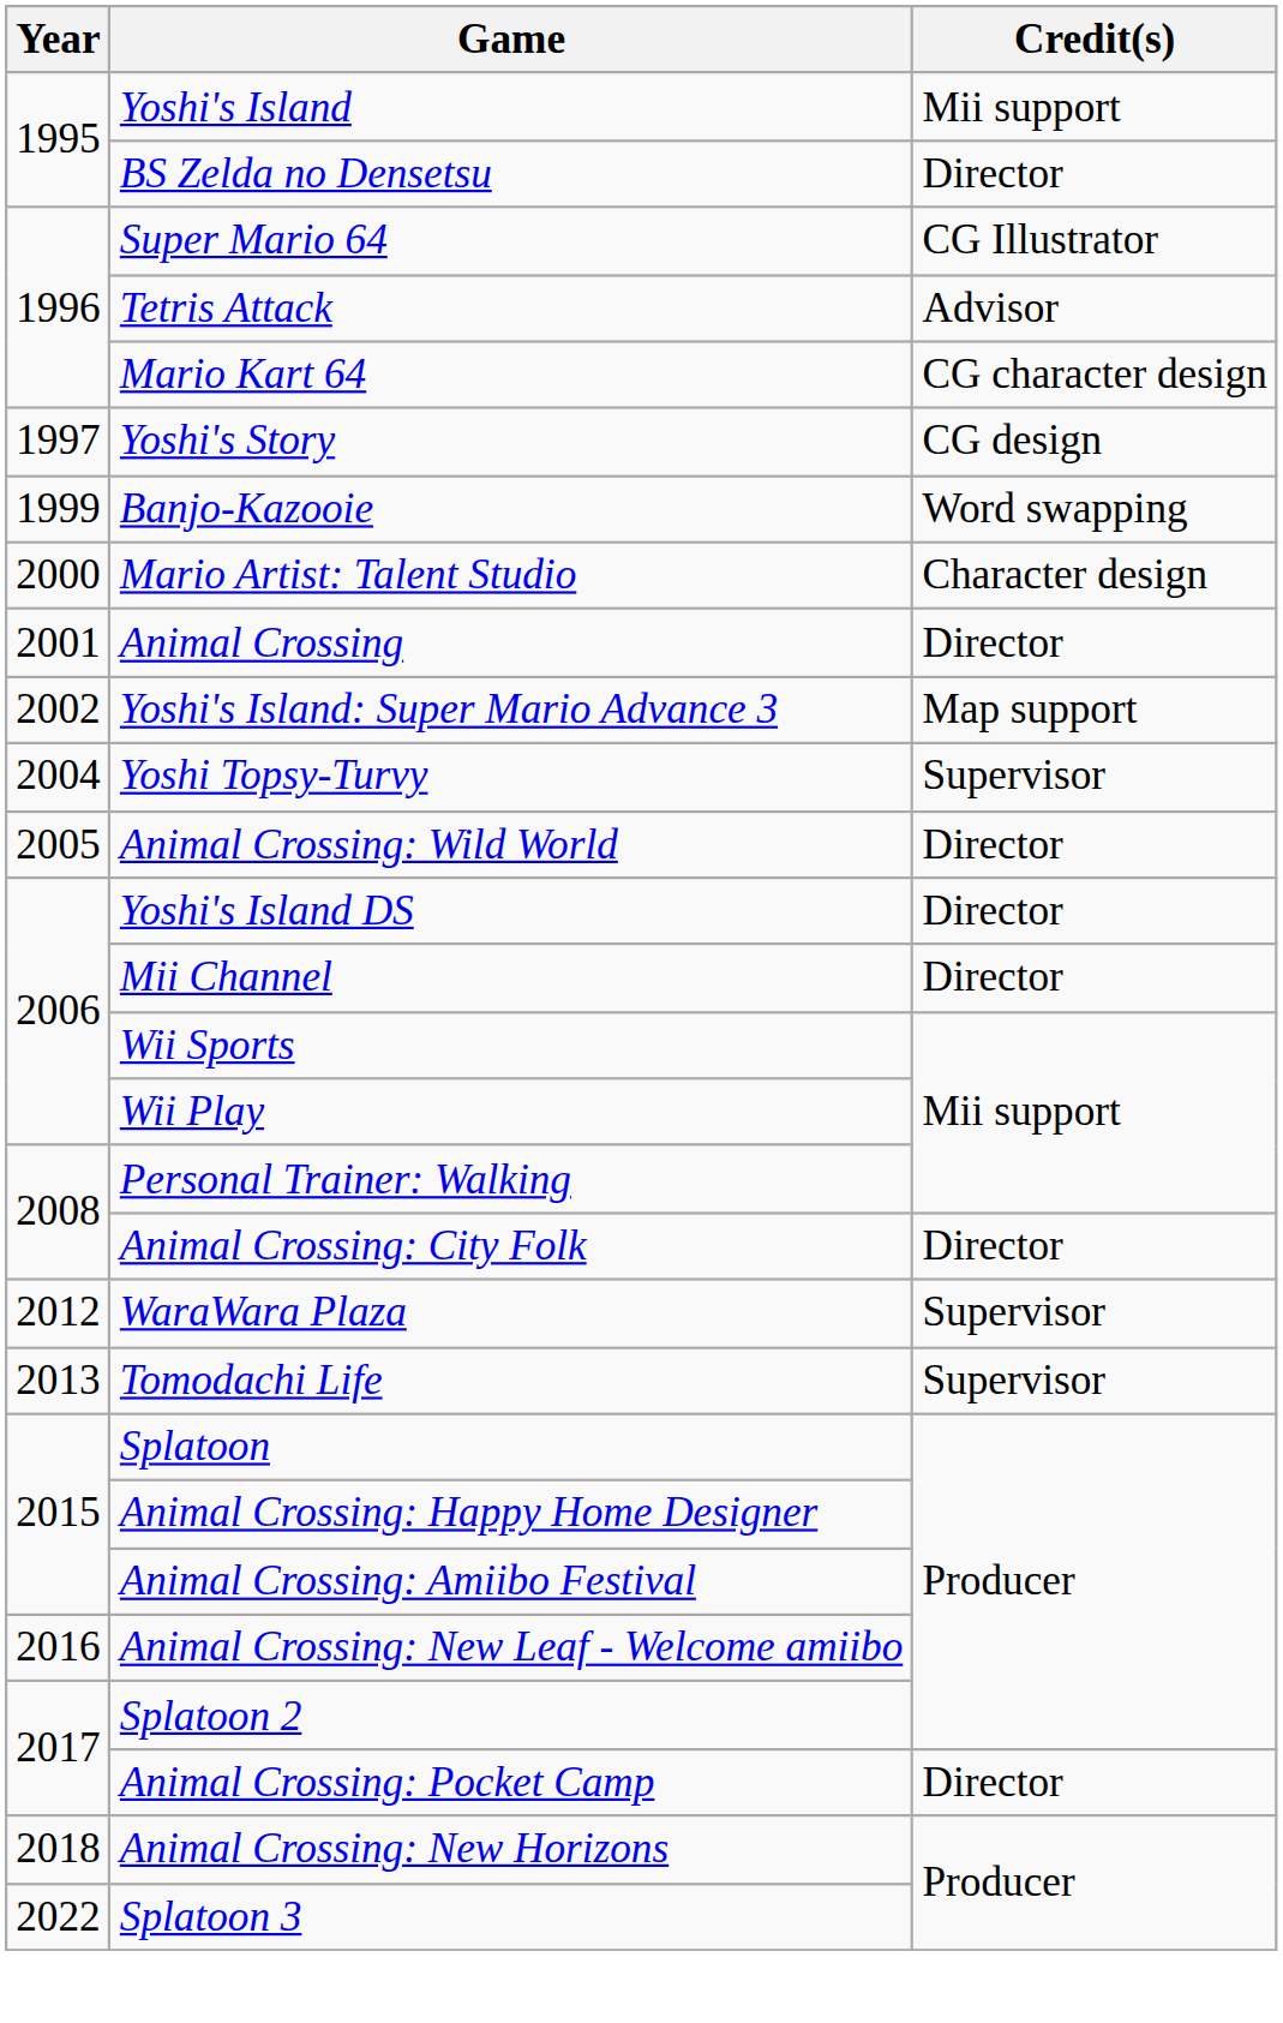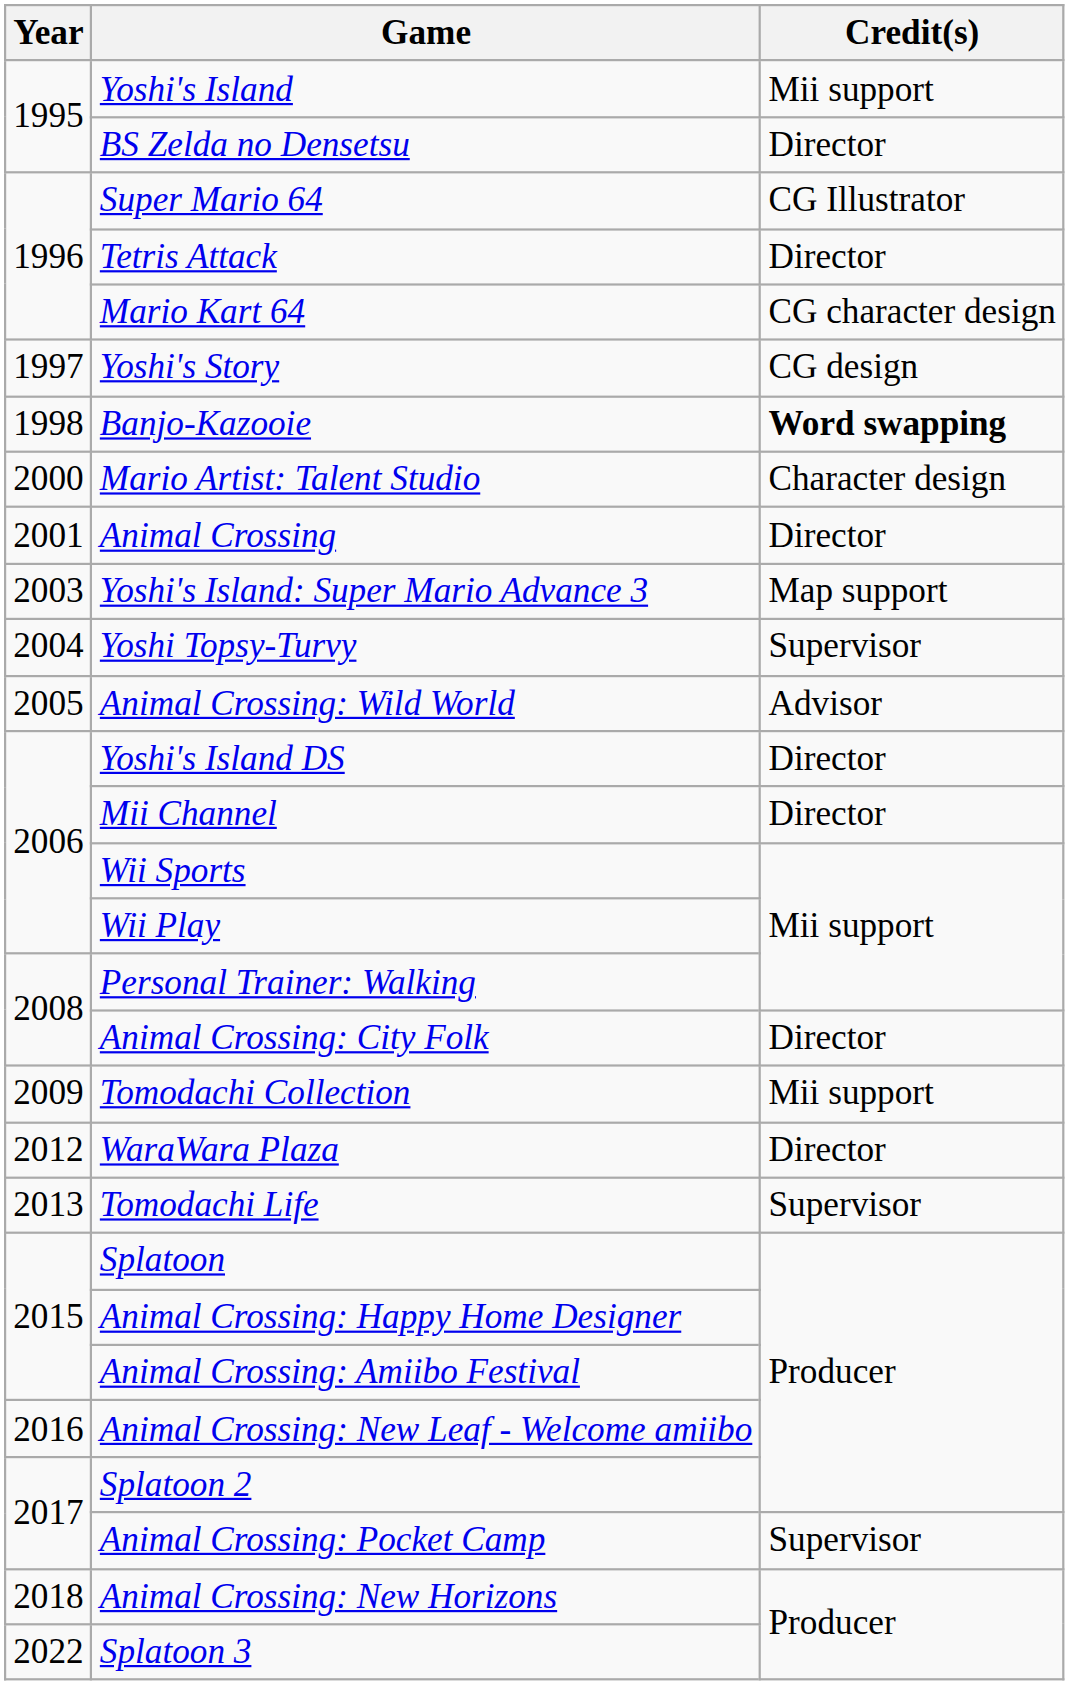Tetris Attack | Credit(s): Advisor -> Director
Banjo-Kazooie | Year: 1999 -> 1998
Banjo-Kazooie | Credit(s): normal -> bold
Yoshi's Island: Super Mario Advance 3 | Year: 2002 -> 2003
Animal Crossing: Wild World | Credit(s): Director -> Advisor
+ row: 2009 | Tomodachi Collection | Mii support
WaraWara Plaza | Credit(s): Supervisor -> Director
Animal Crossing: Pocket Camp | Credit(s): Director -> Supervisor
